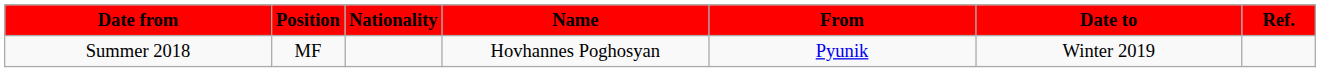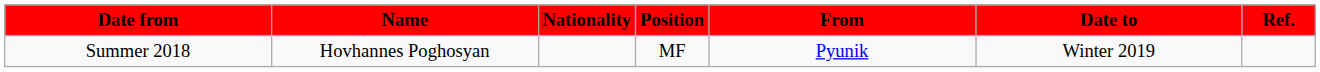columns swapped: Position <-> Name
